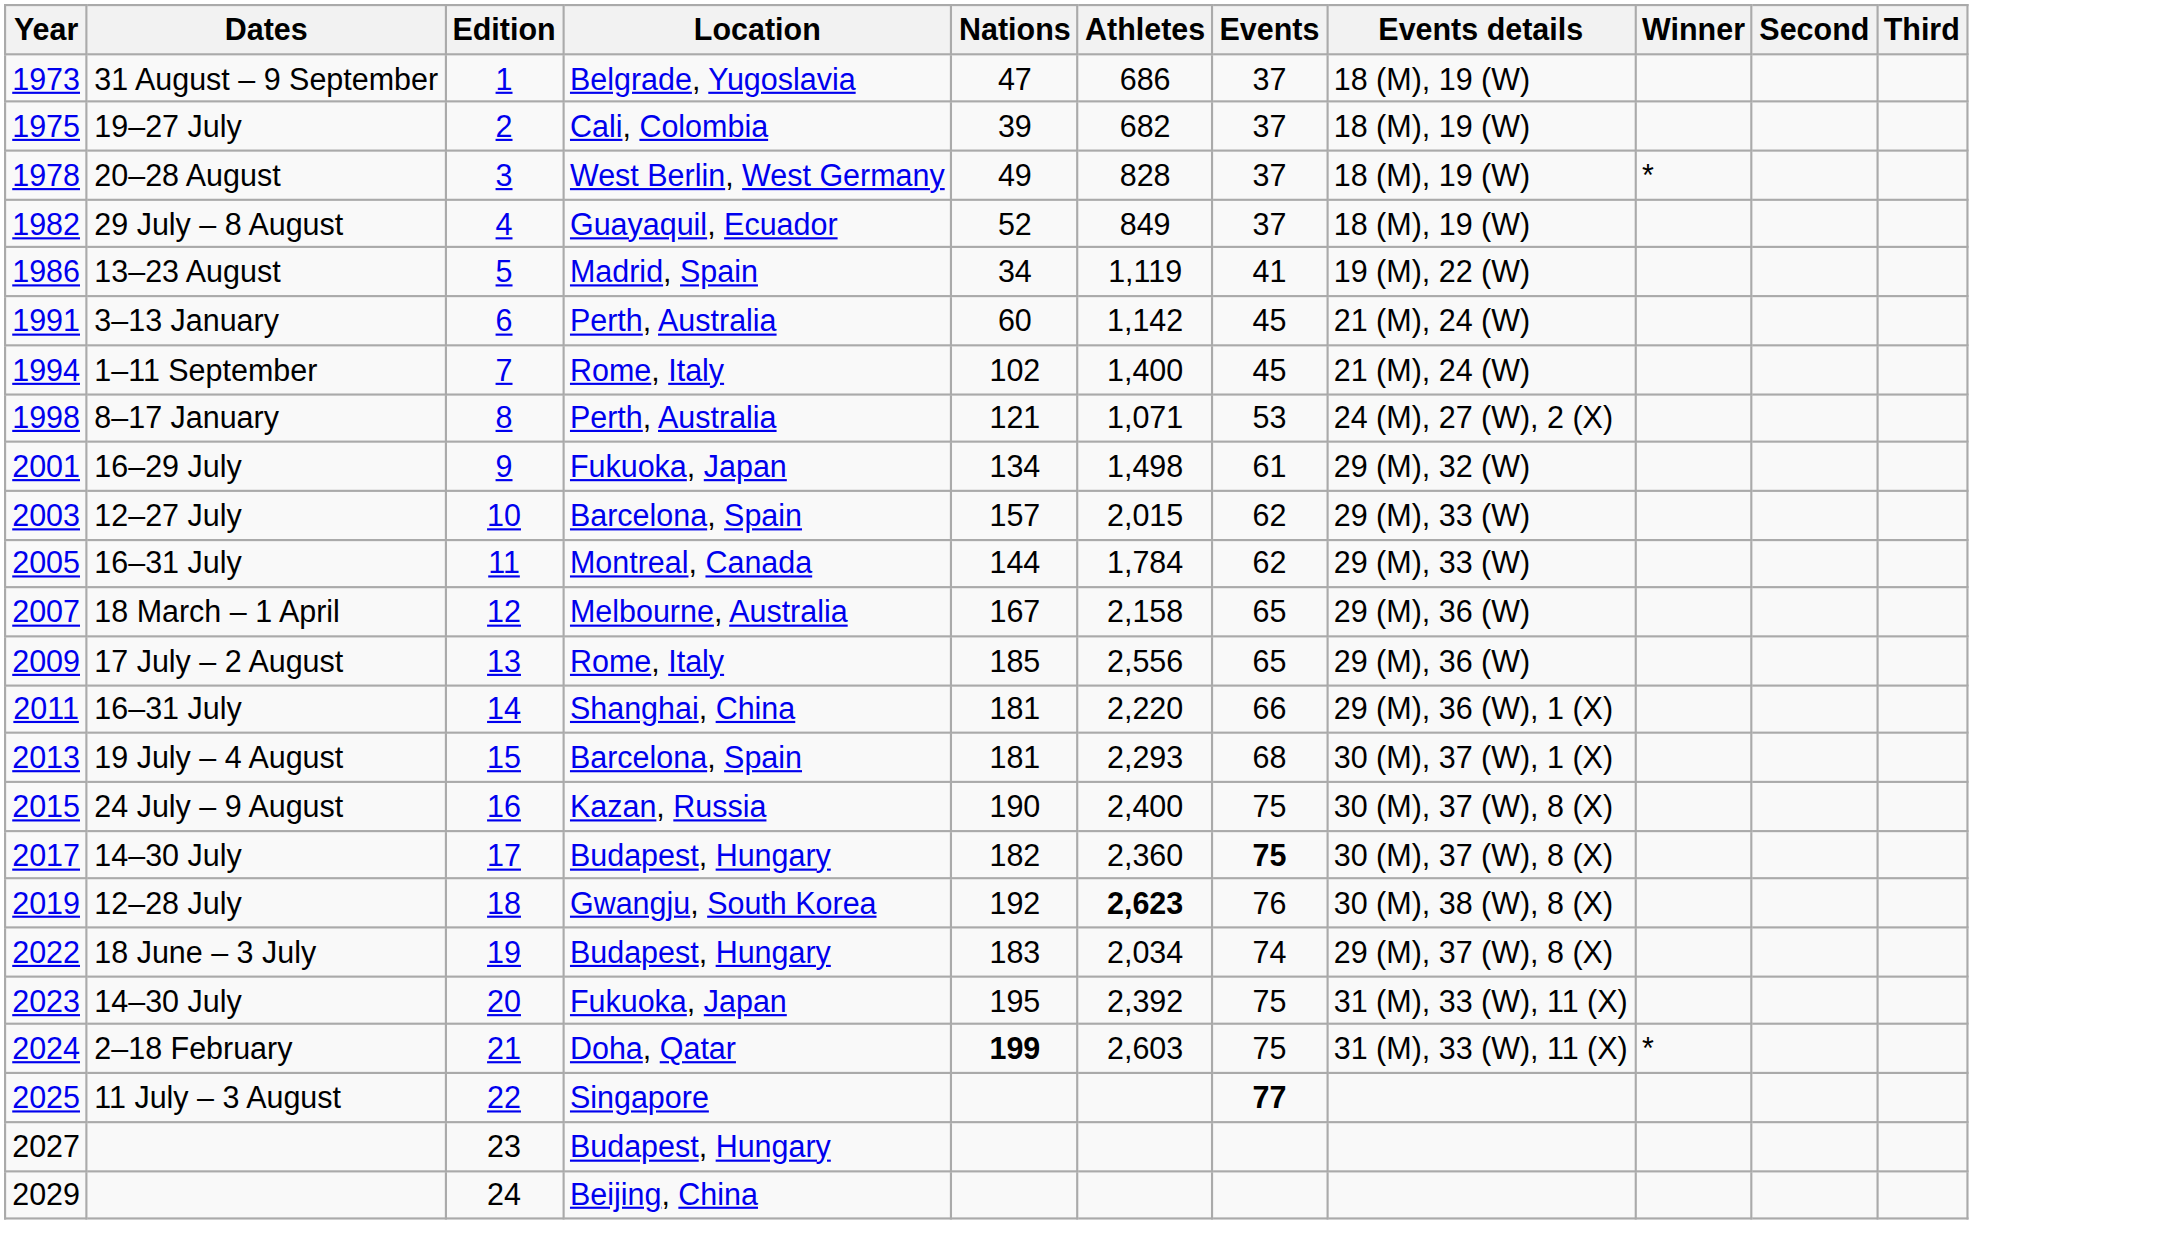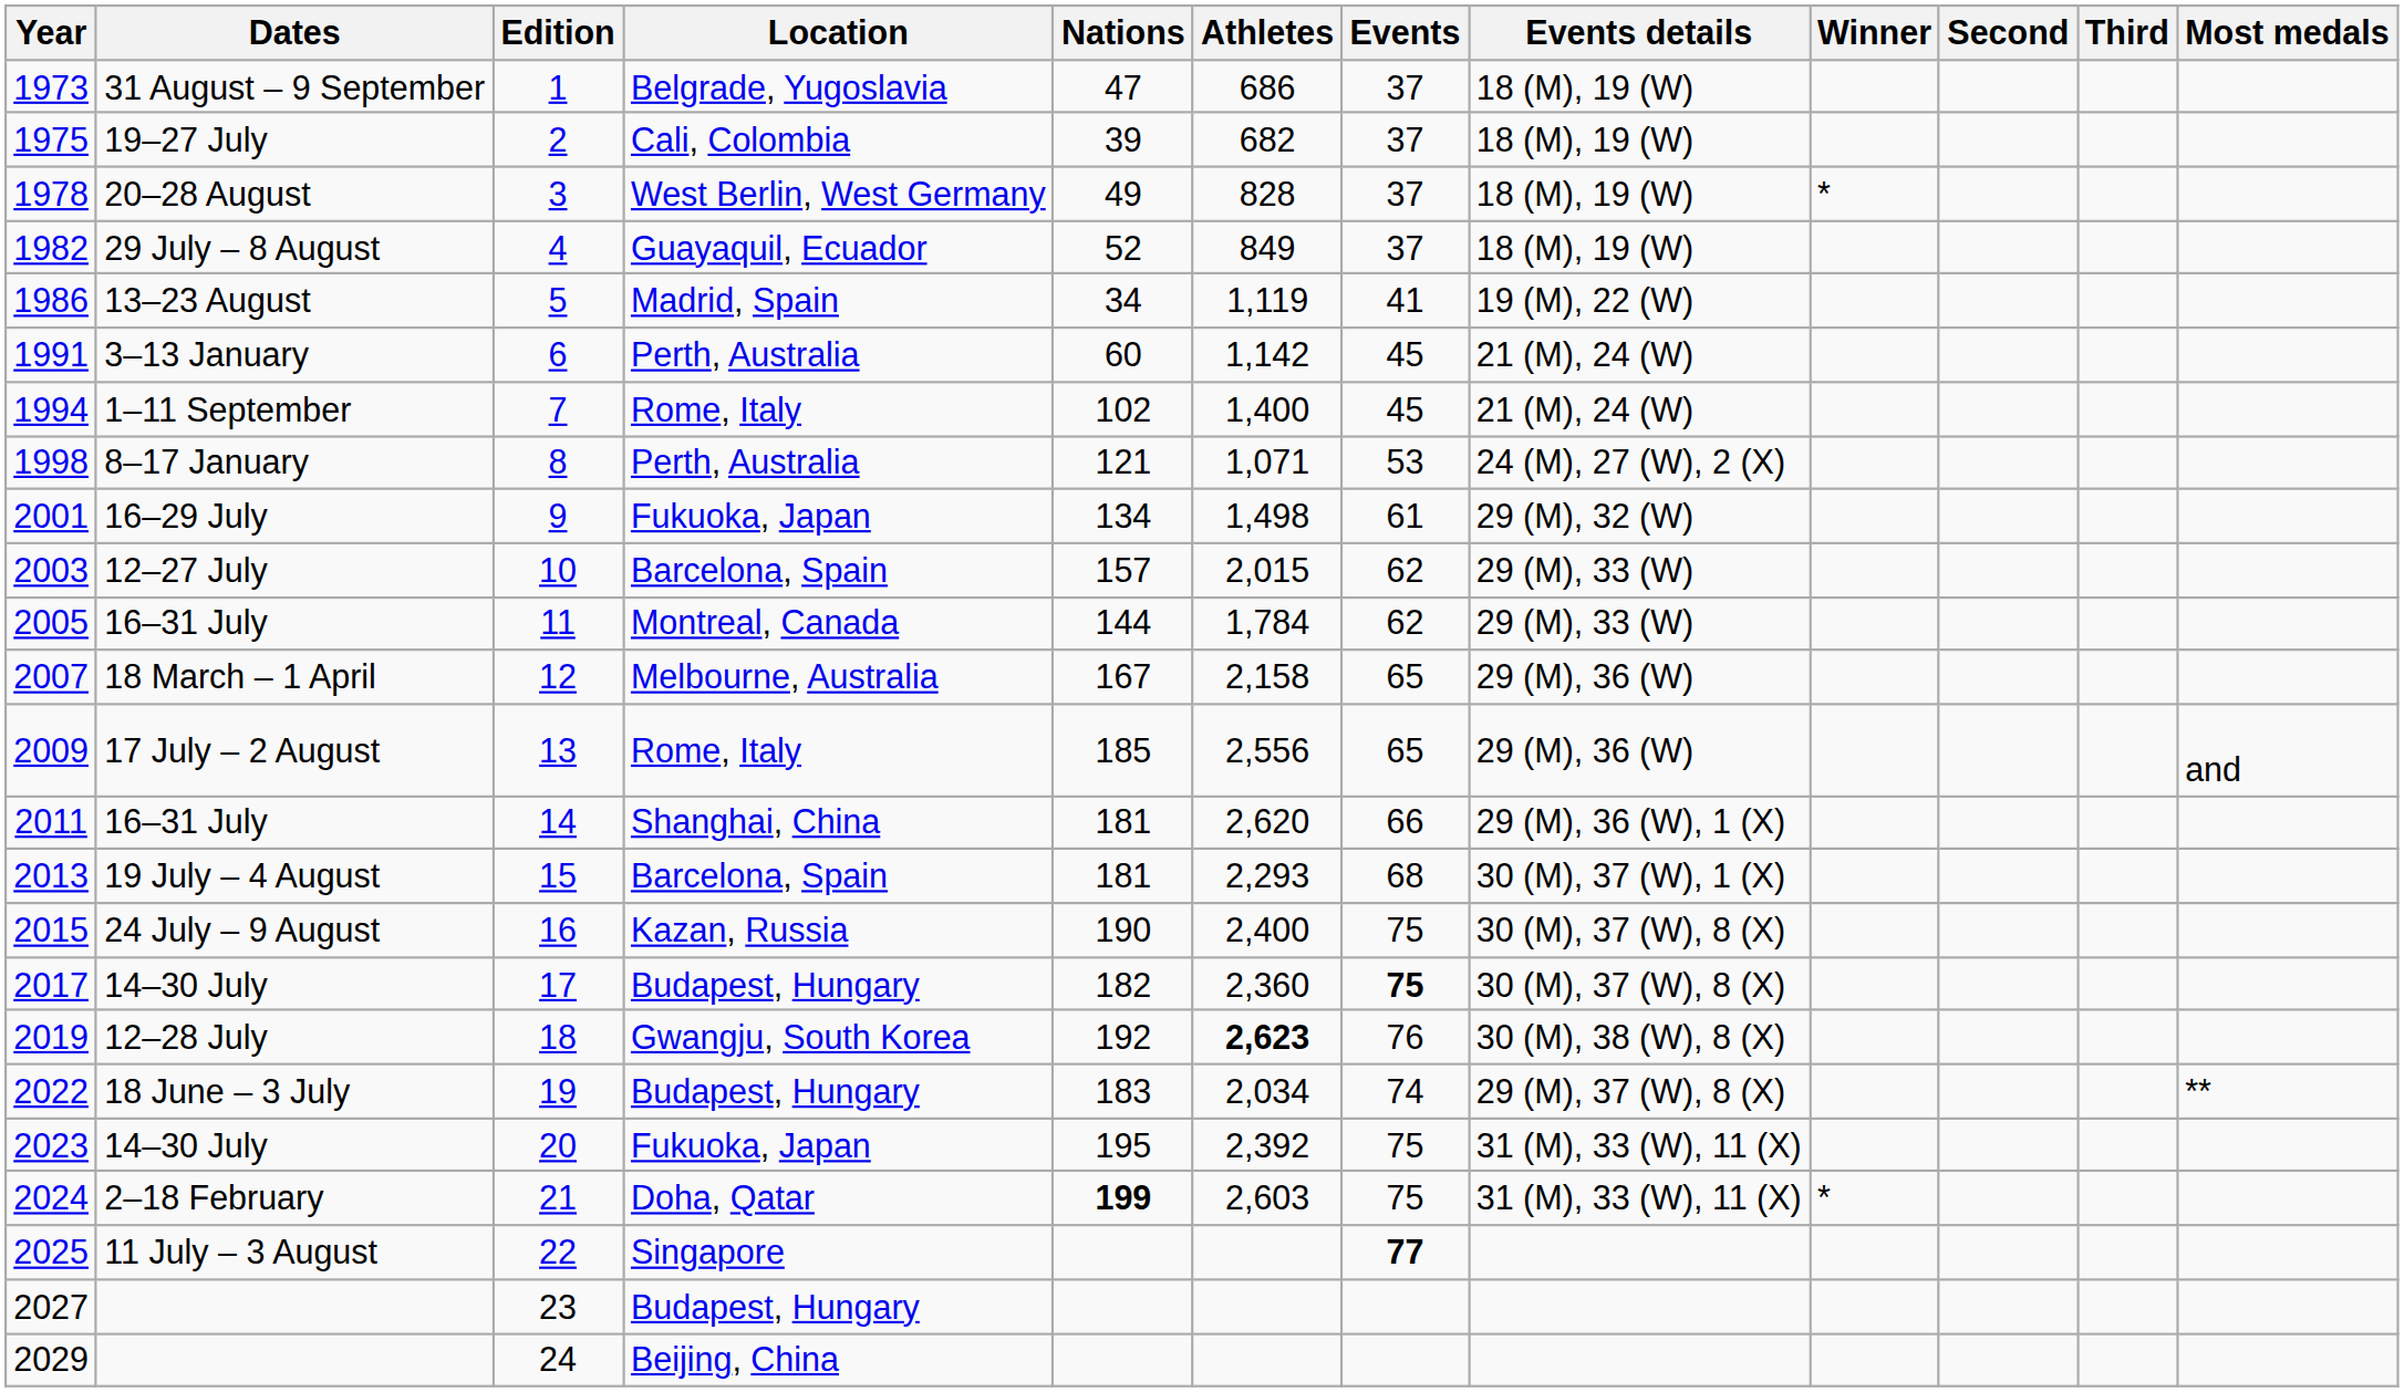+ column: Most medals | and | **
2011 | Athletes: 2,220 -> 2,620
